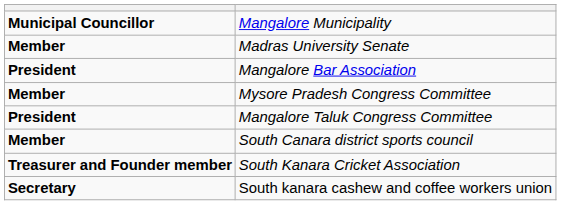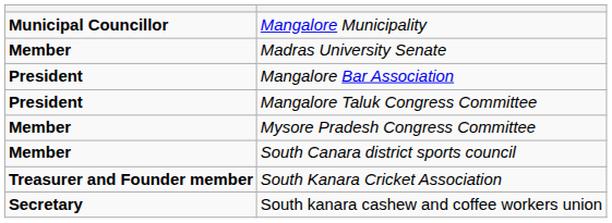rows swapped: Mysore Pradesh Congress Committee <-> Mangalore Taluk Congress Committee
